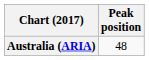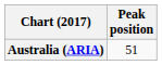Australia (ARIA) | Peak position: 48 -> 51
